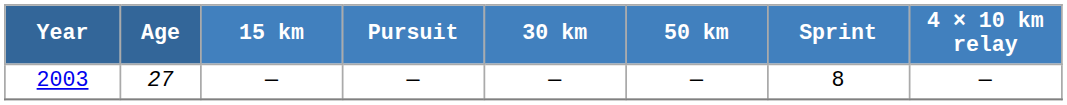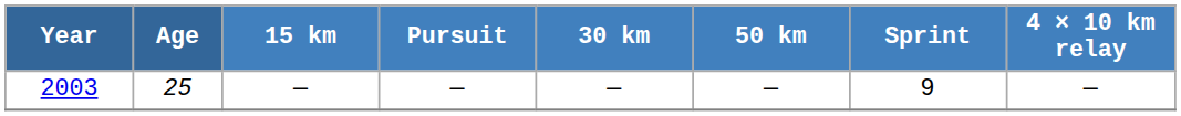2003 | Age: 27 -> 25
2003 | Sprint: 8 -> 9
